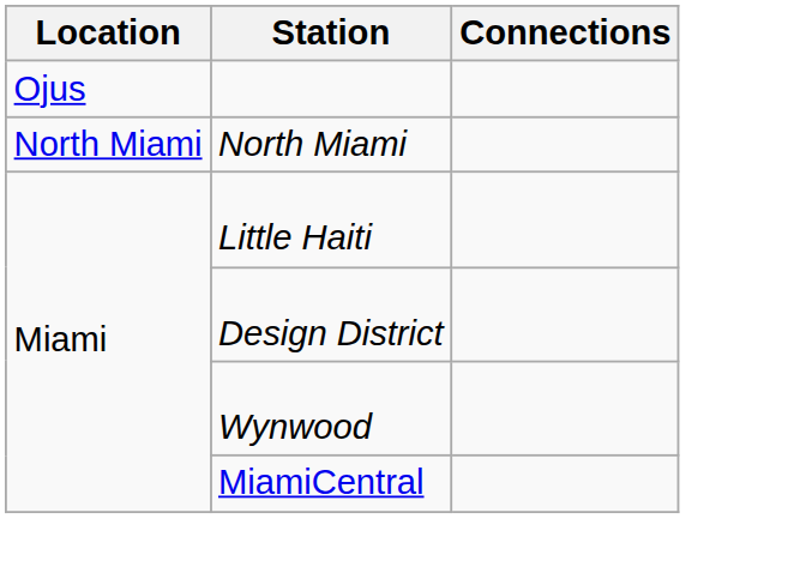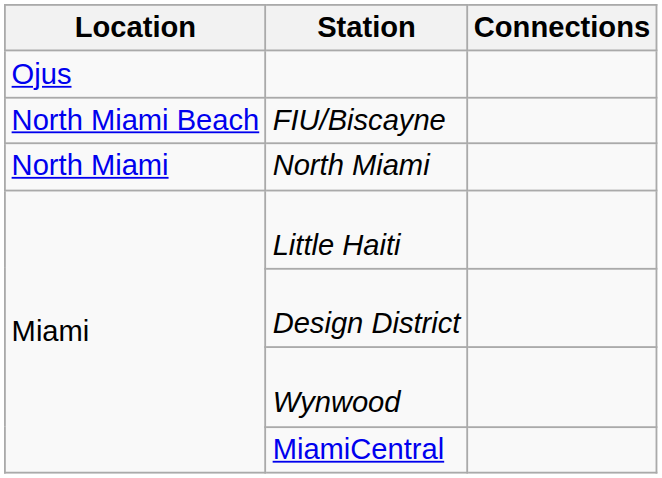+ row: North Miami Beach | FIU/Biscayne
